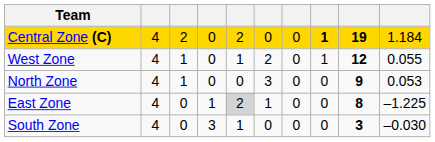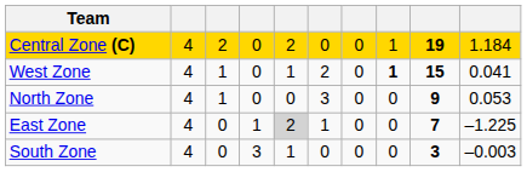Central Zone (C) | column 8: bold -> normal
West Zone | column 8: normal -> bold
West Zone | column 9: 12 -> 15
West Zone | column 10: 0.055 -> 0.041
East Zone | column 9: 8 -> 7
South Zone | column 10: –0.030 -> –0.003
